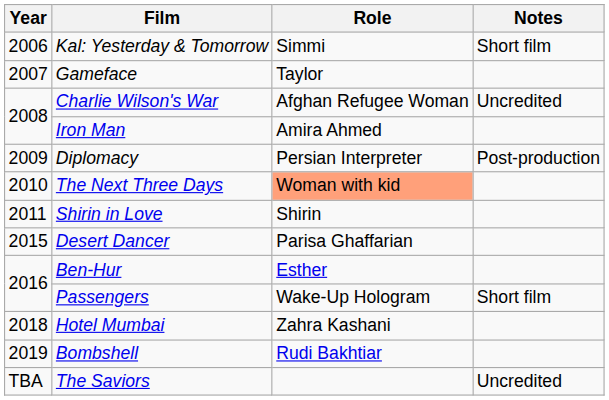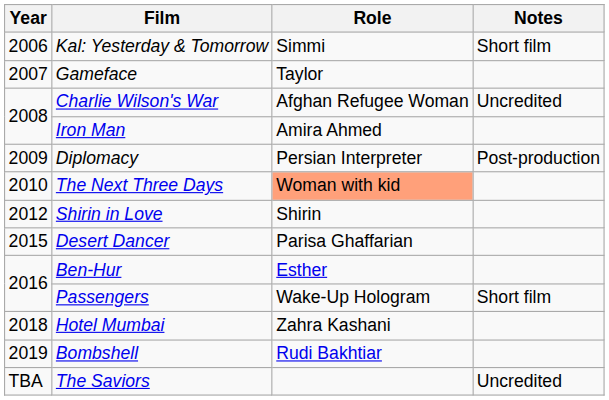Shirin in Love | Year: 2011 -> 2012
